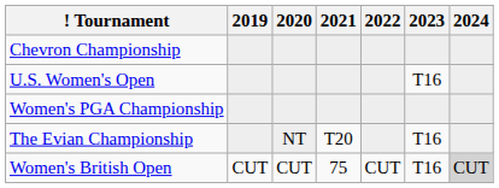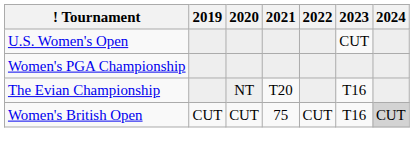- row: Chevron Championship
U.S. Women's Open | 2023: T16 -> CUT
